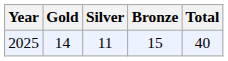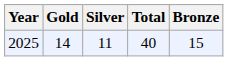columns swapped: Bronze <-> Total
